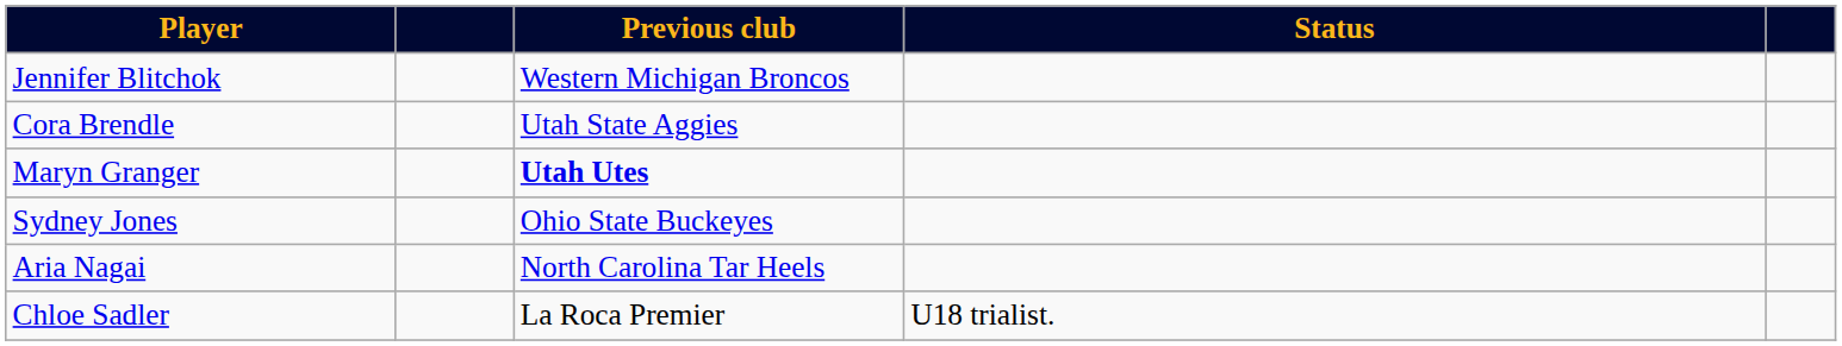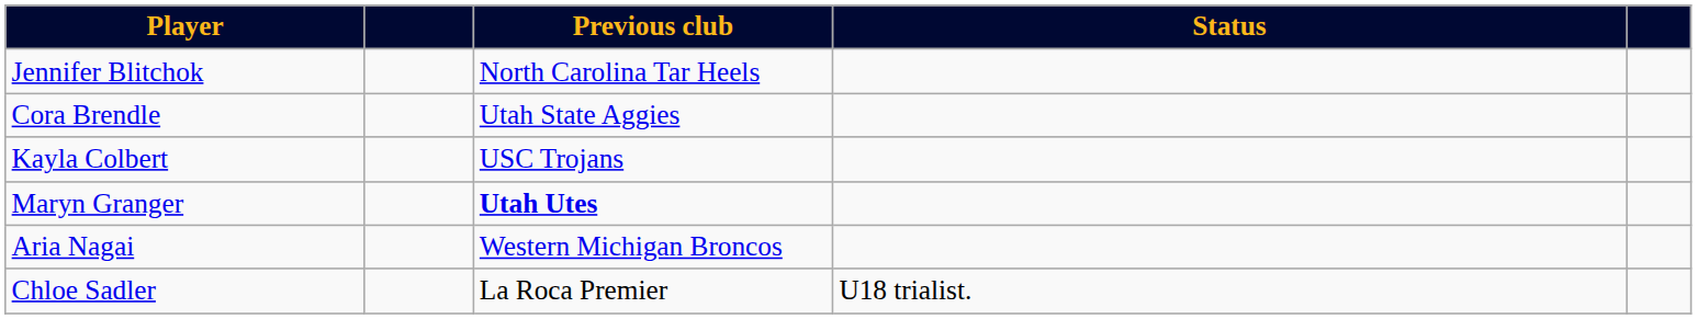Jennifer Blitchok | Previous club: Western Michigan Broncos -> North Carolina Tar Heels
+ row: Kayla Colbert | USC Trojans
- row: Sydney Jones | Ohio State Buckeyes
Aria Nagai | Previous club: North Carolina Tar Heels -> Western Michigan Broncos
